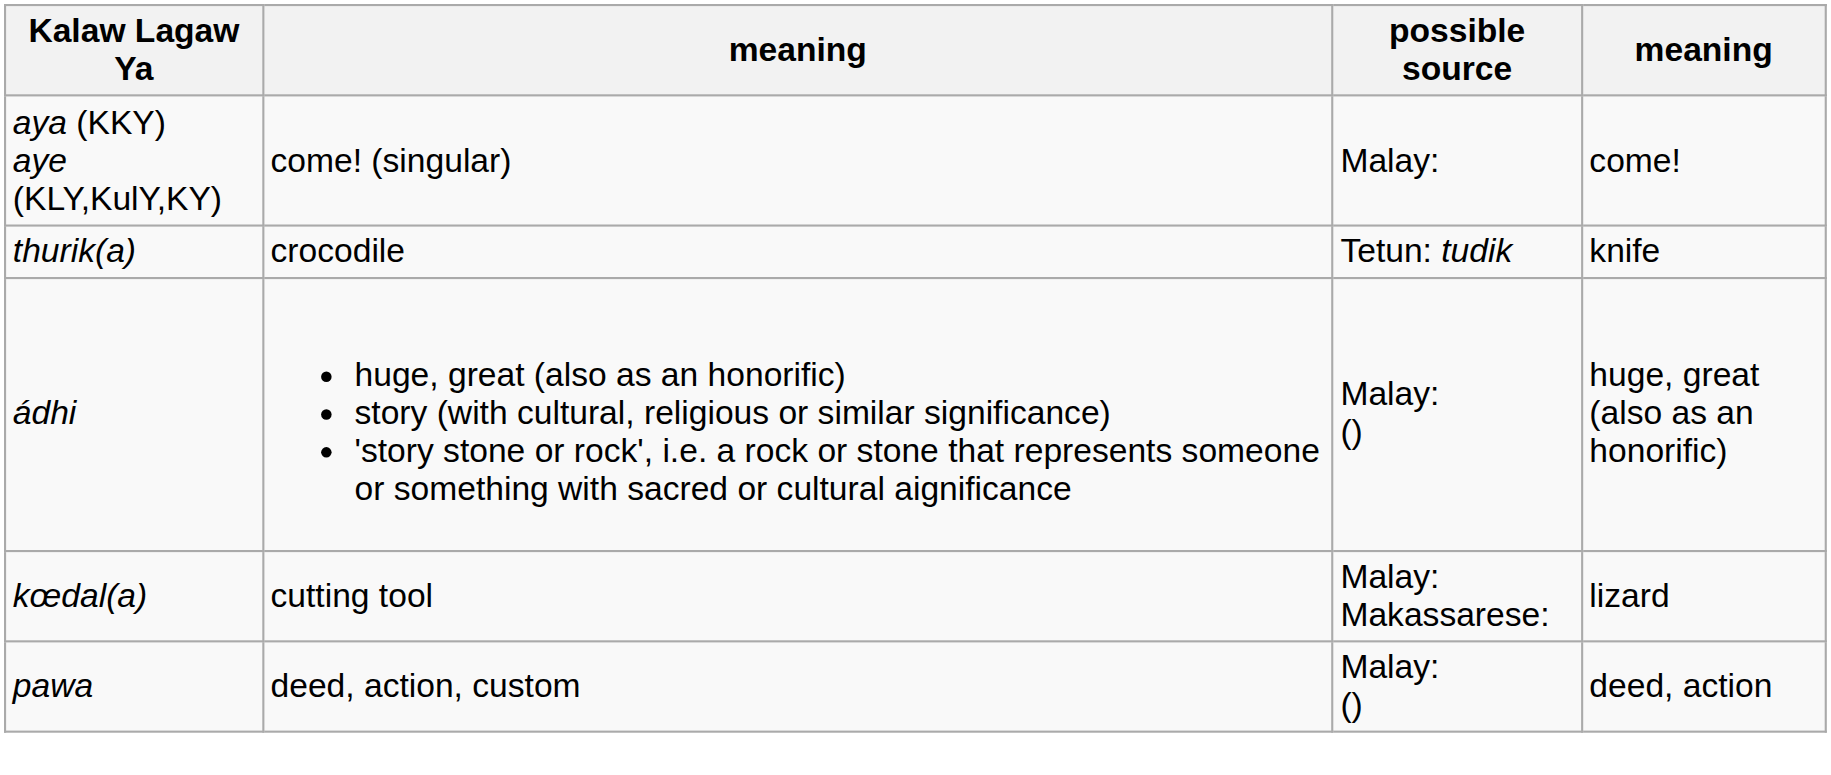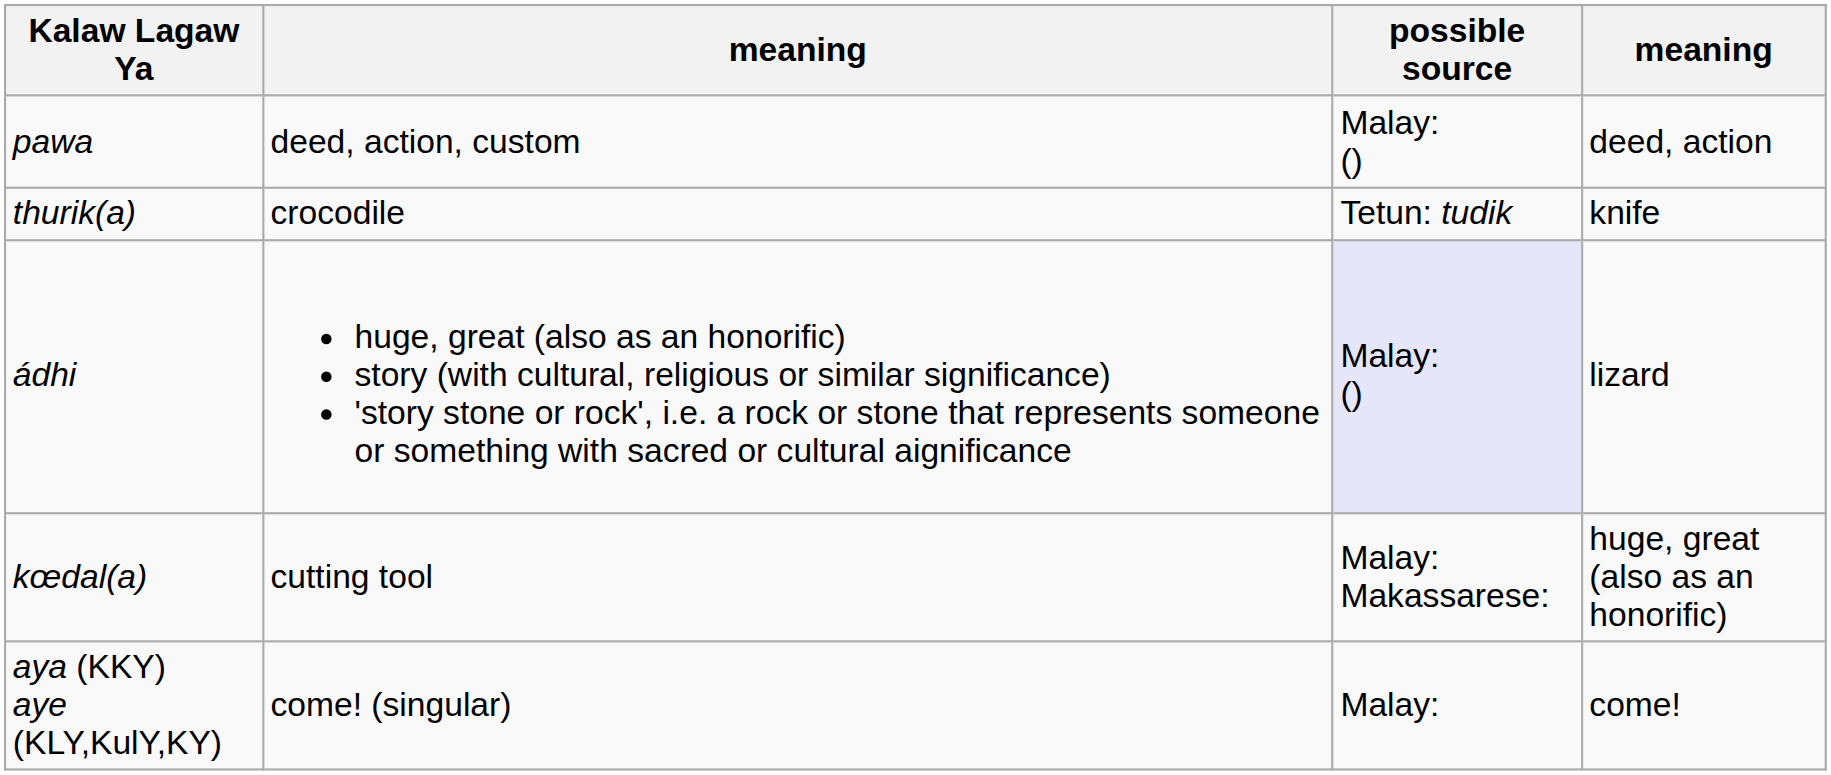rows swapped: aya (KKY) aye (KLY,KulY,KY) <-> pawa
ádhi | possible source: no background -> lavender background
ádhi | column 4: huge, great (also as an honorific) -> lizard
kœdal(a) | column 4: lizard -> huge, great (also as an honorific)
